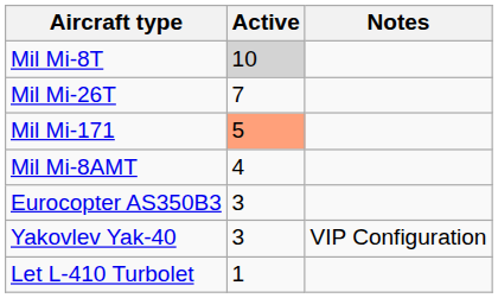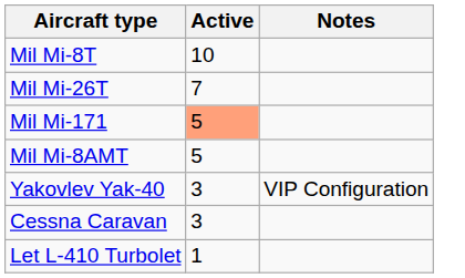Mil Mi-8T | Active: lightgrey background -> no background
Mil Mi-8AMT | Active: 4 -> 5
- row: Eurocopter AS350B3 | 3
+ row: Cessna Caravan | 3
